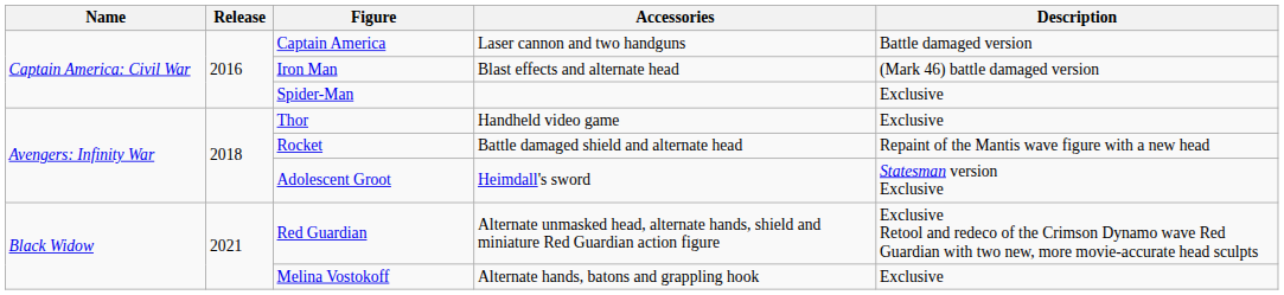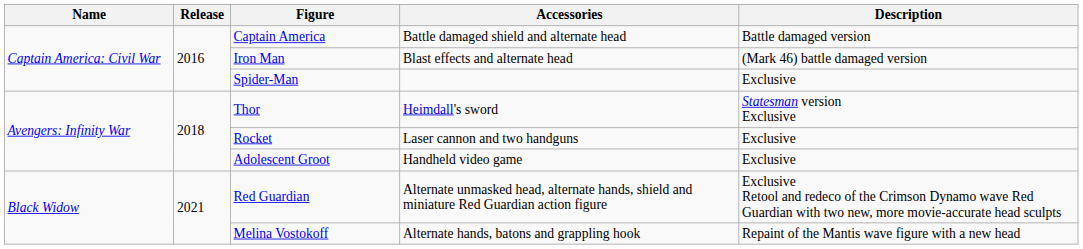Captain America | Accessories: Laser cannon and two handguns -> Battle damaged shield and alternate head
Thor | Accessories: Handheld video game -> Heimdall's sword
Thor | Description: Exclusive -> Statesman version Exclusive
Rocket | Accessories: Battle damaged shield and alternate head -> Laser cannon and two handguns
Rocket | Description: Repaint of the Mantis wave figure with a new head -> Exclusive
Adolescent Groot | Accessories: Heimdall's sword -> Handheld video game
Adolescent Groot | Description: Statesman version Exclusive -> Exclusive
Melina Vostokoff | Description: Exclusive -> Repaint of the Mantis wave figure with a new head
